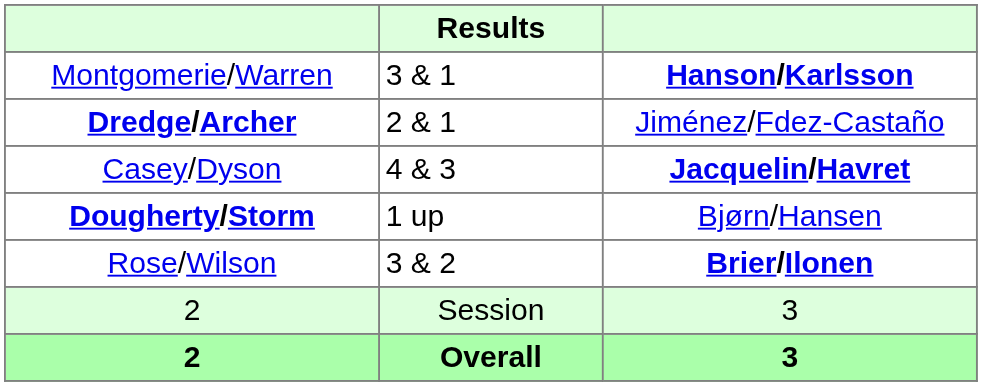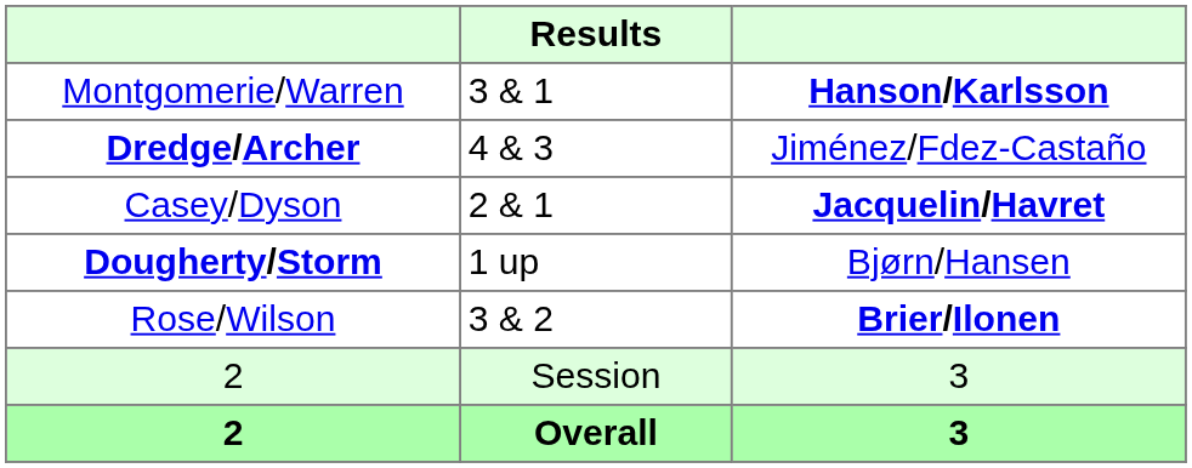Dredge/Archer | Results: 2 & 1 -> 4 & 3
Casey/Dyson | Results: 4 & 3 -> 2 & 1
